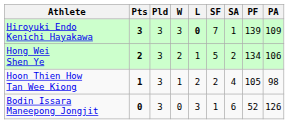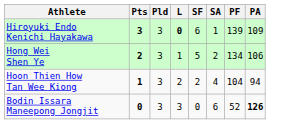- column: W | 3 | 2 | 1 | 0
Hiroyuki Endo Kenichi Hayakawa | SF: 7 -> 6
Hoon Thien How Tan Wee Kiong | PF: 105 -> 104
Hoon Thien How Tan Wee Kiong | PA: 98 -> 94
Bodin Issara Maneepong Jongjit | SF: 1 -> 0
Bodin Issara Maneepong Jongjit | PA: normal -> bold
